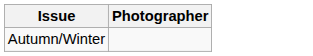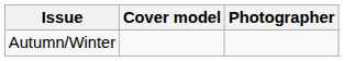+ column: Cover model
